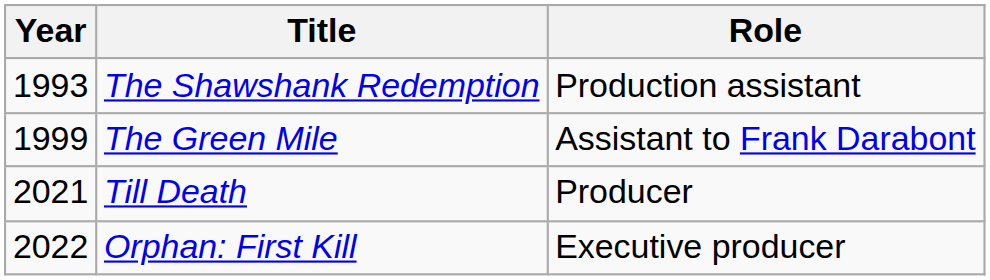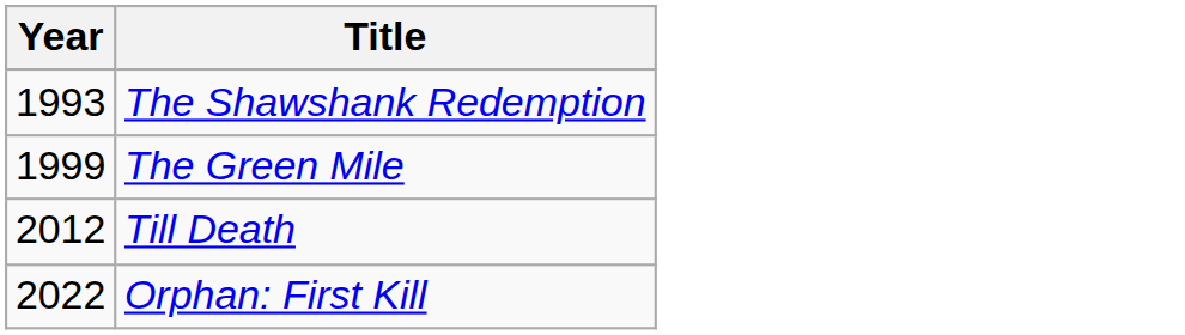- column: Role | Production assistant | Assistant to Frank Darabont | Producer | Executive producer
Till Death | Year: 2021 -> 2012
